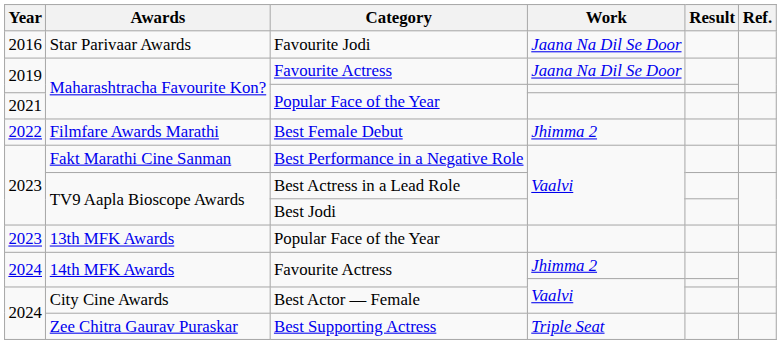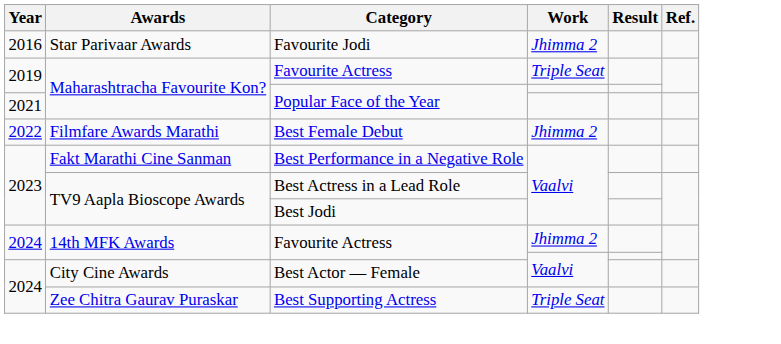Star Parivaar Awards | Work: Jaana Na Dil Se Door -> Jhimma 2
Maharashtracha Favourite Kon? / Favourite Actress | Work: Jaana Na Dil Se Door -> Triple Seat
- row: 2023 | 13th MFK Awards | Popular Face of the Year
